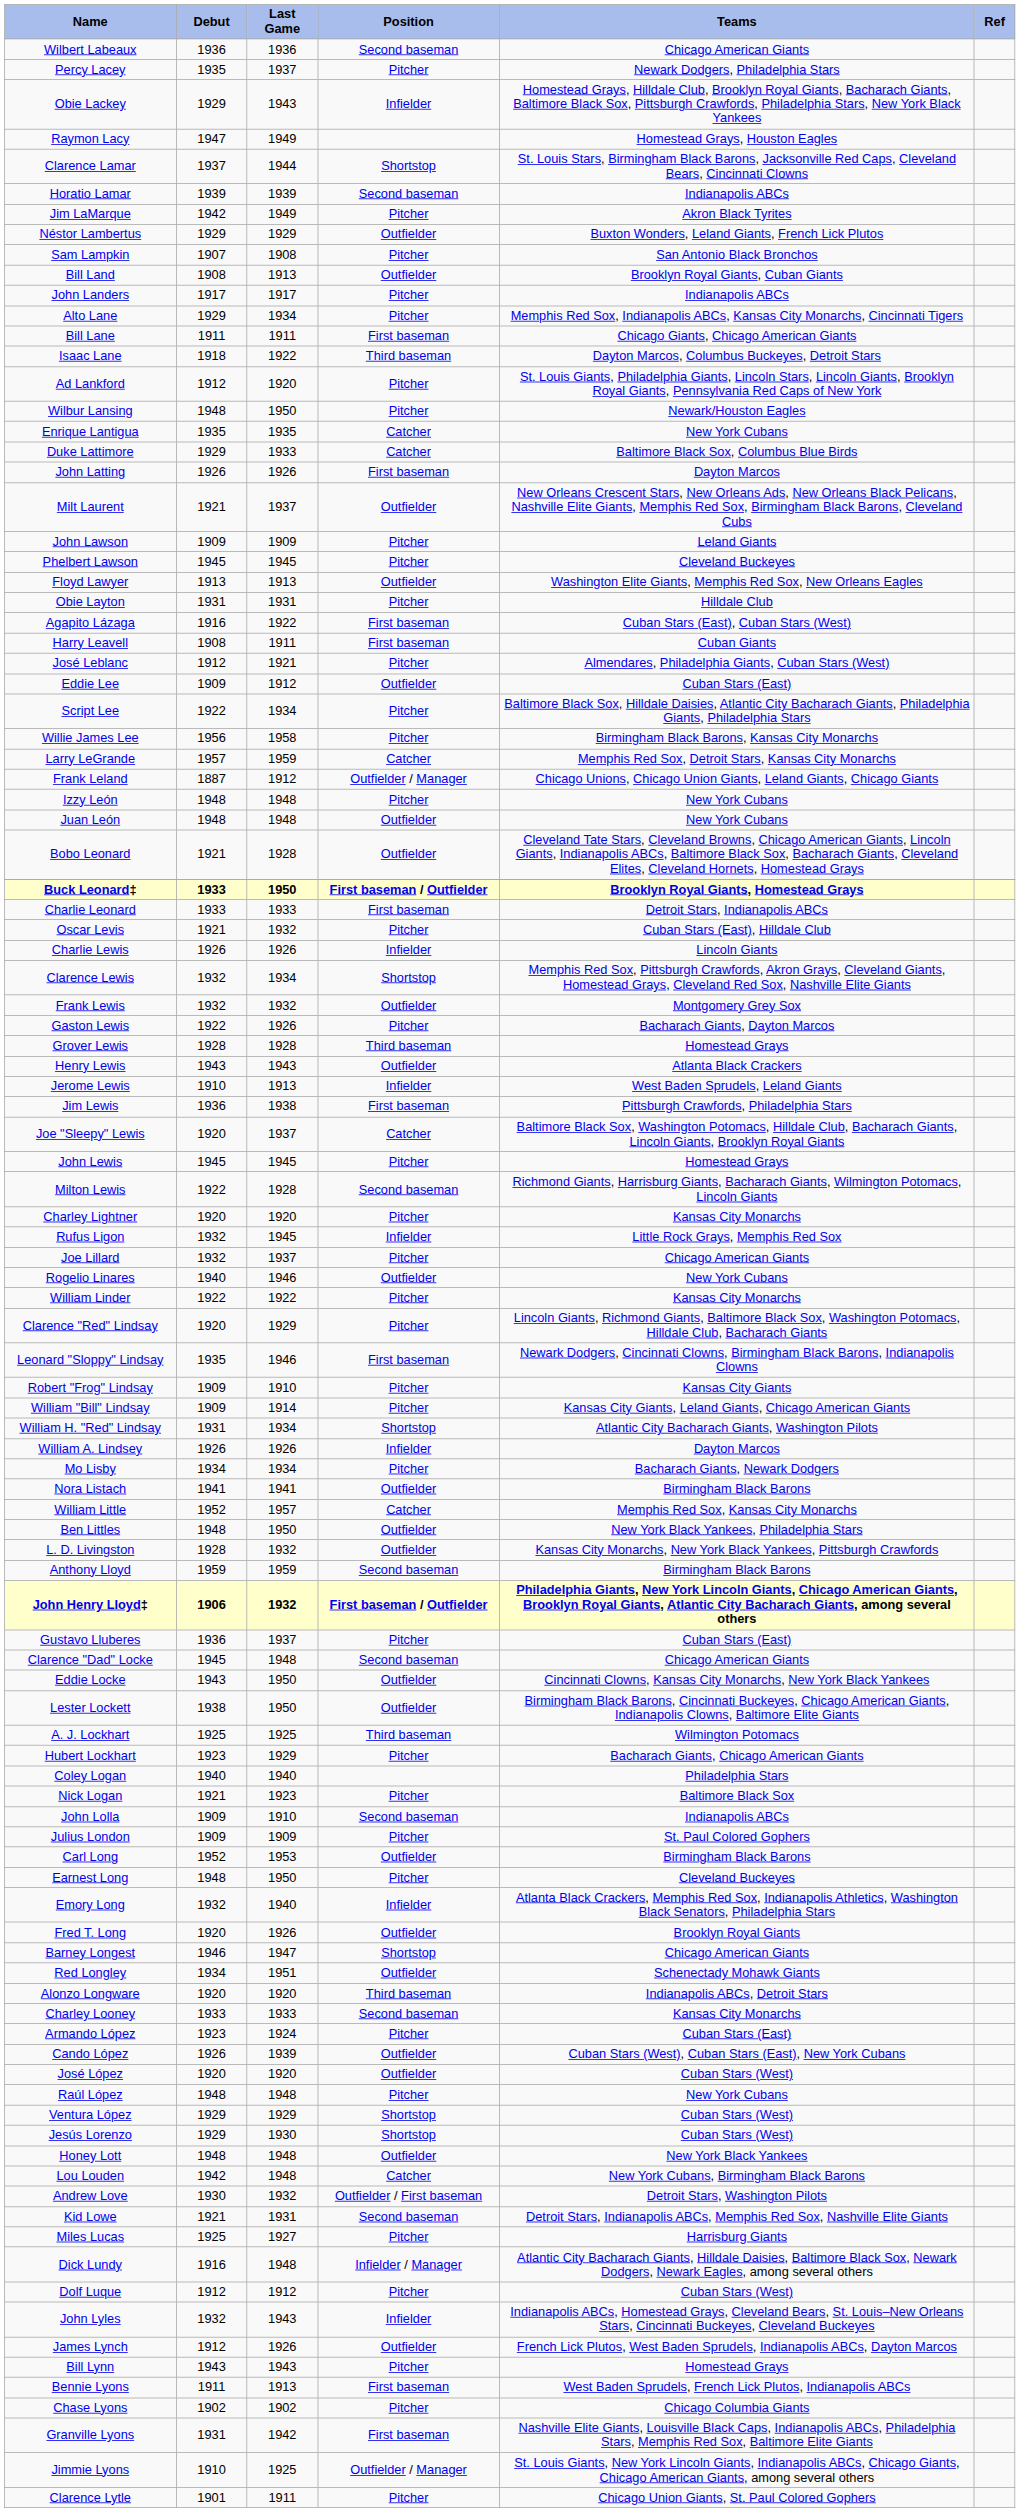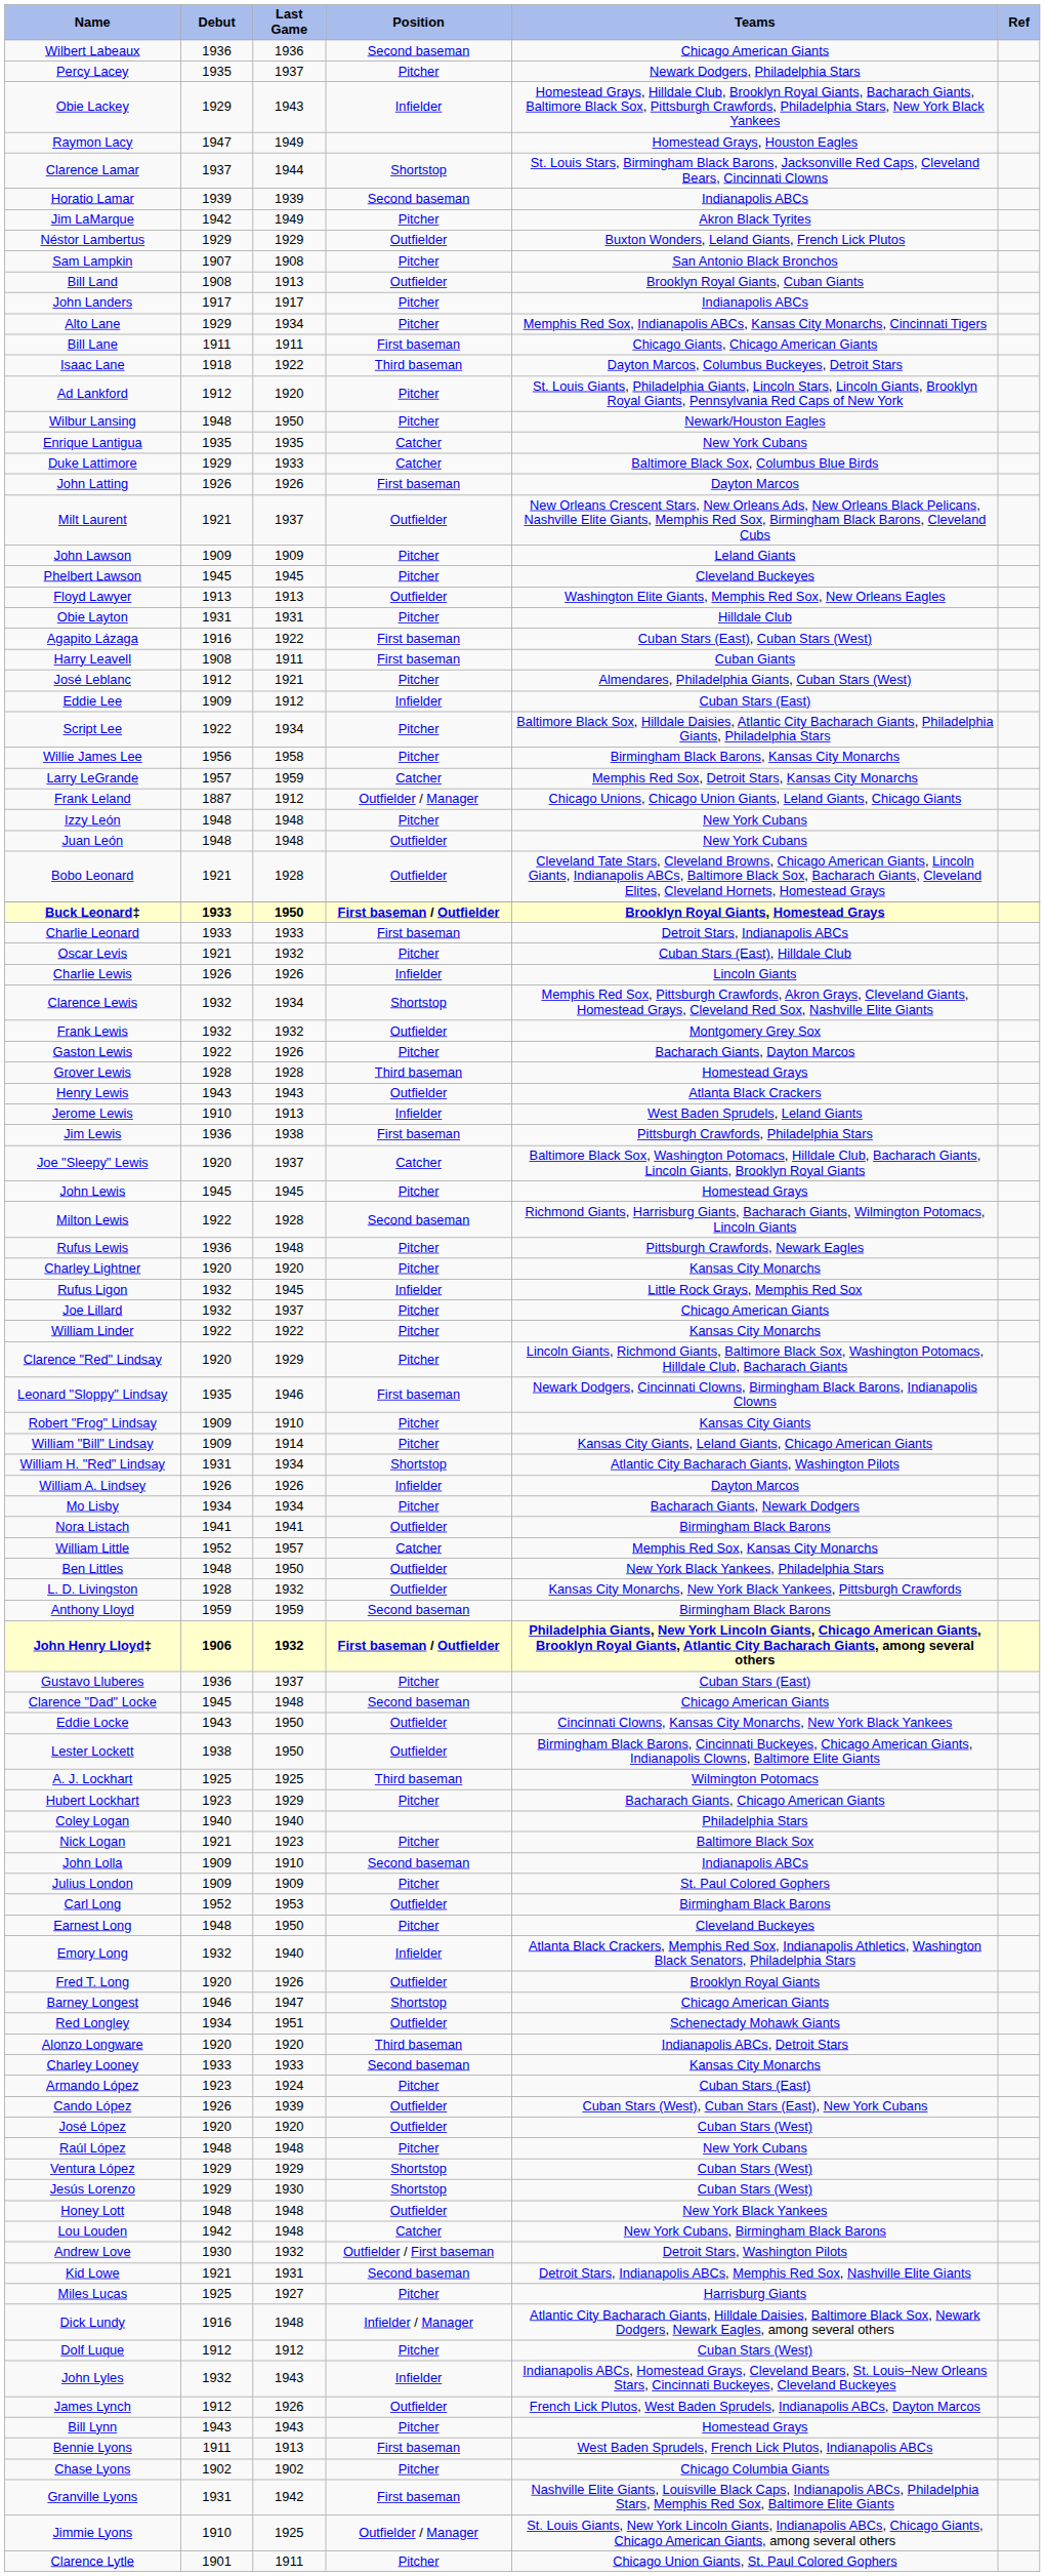Eddie Lee | Position: Outfielder -> Infielder
+ row: Rufus Lewis | 1936 | 1948 | Pitcher | Pittsburgh Crawfords, Newark Eagles
- row: Rogelio Linares | 1940 | 1946 | Outfielder | New York Cubans
